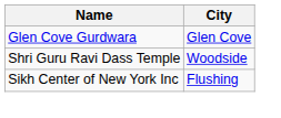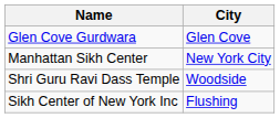+ row: Manhattan Sikh Center | New York City
